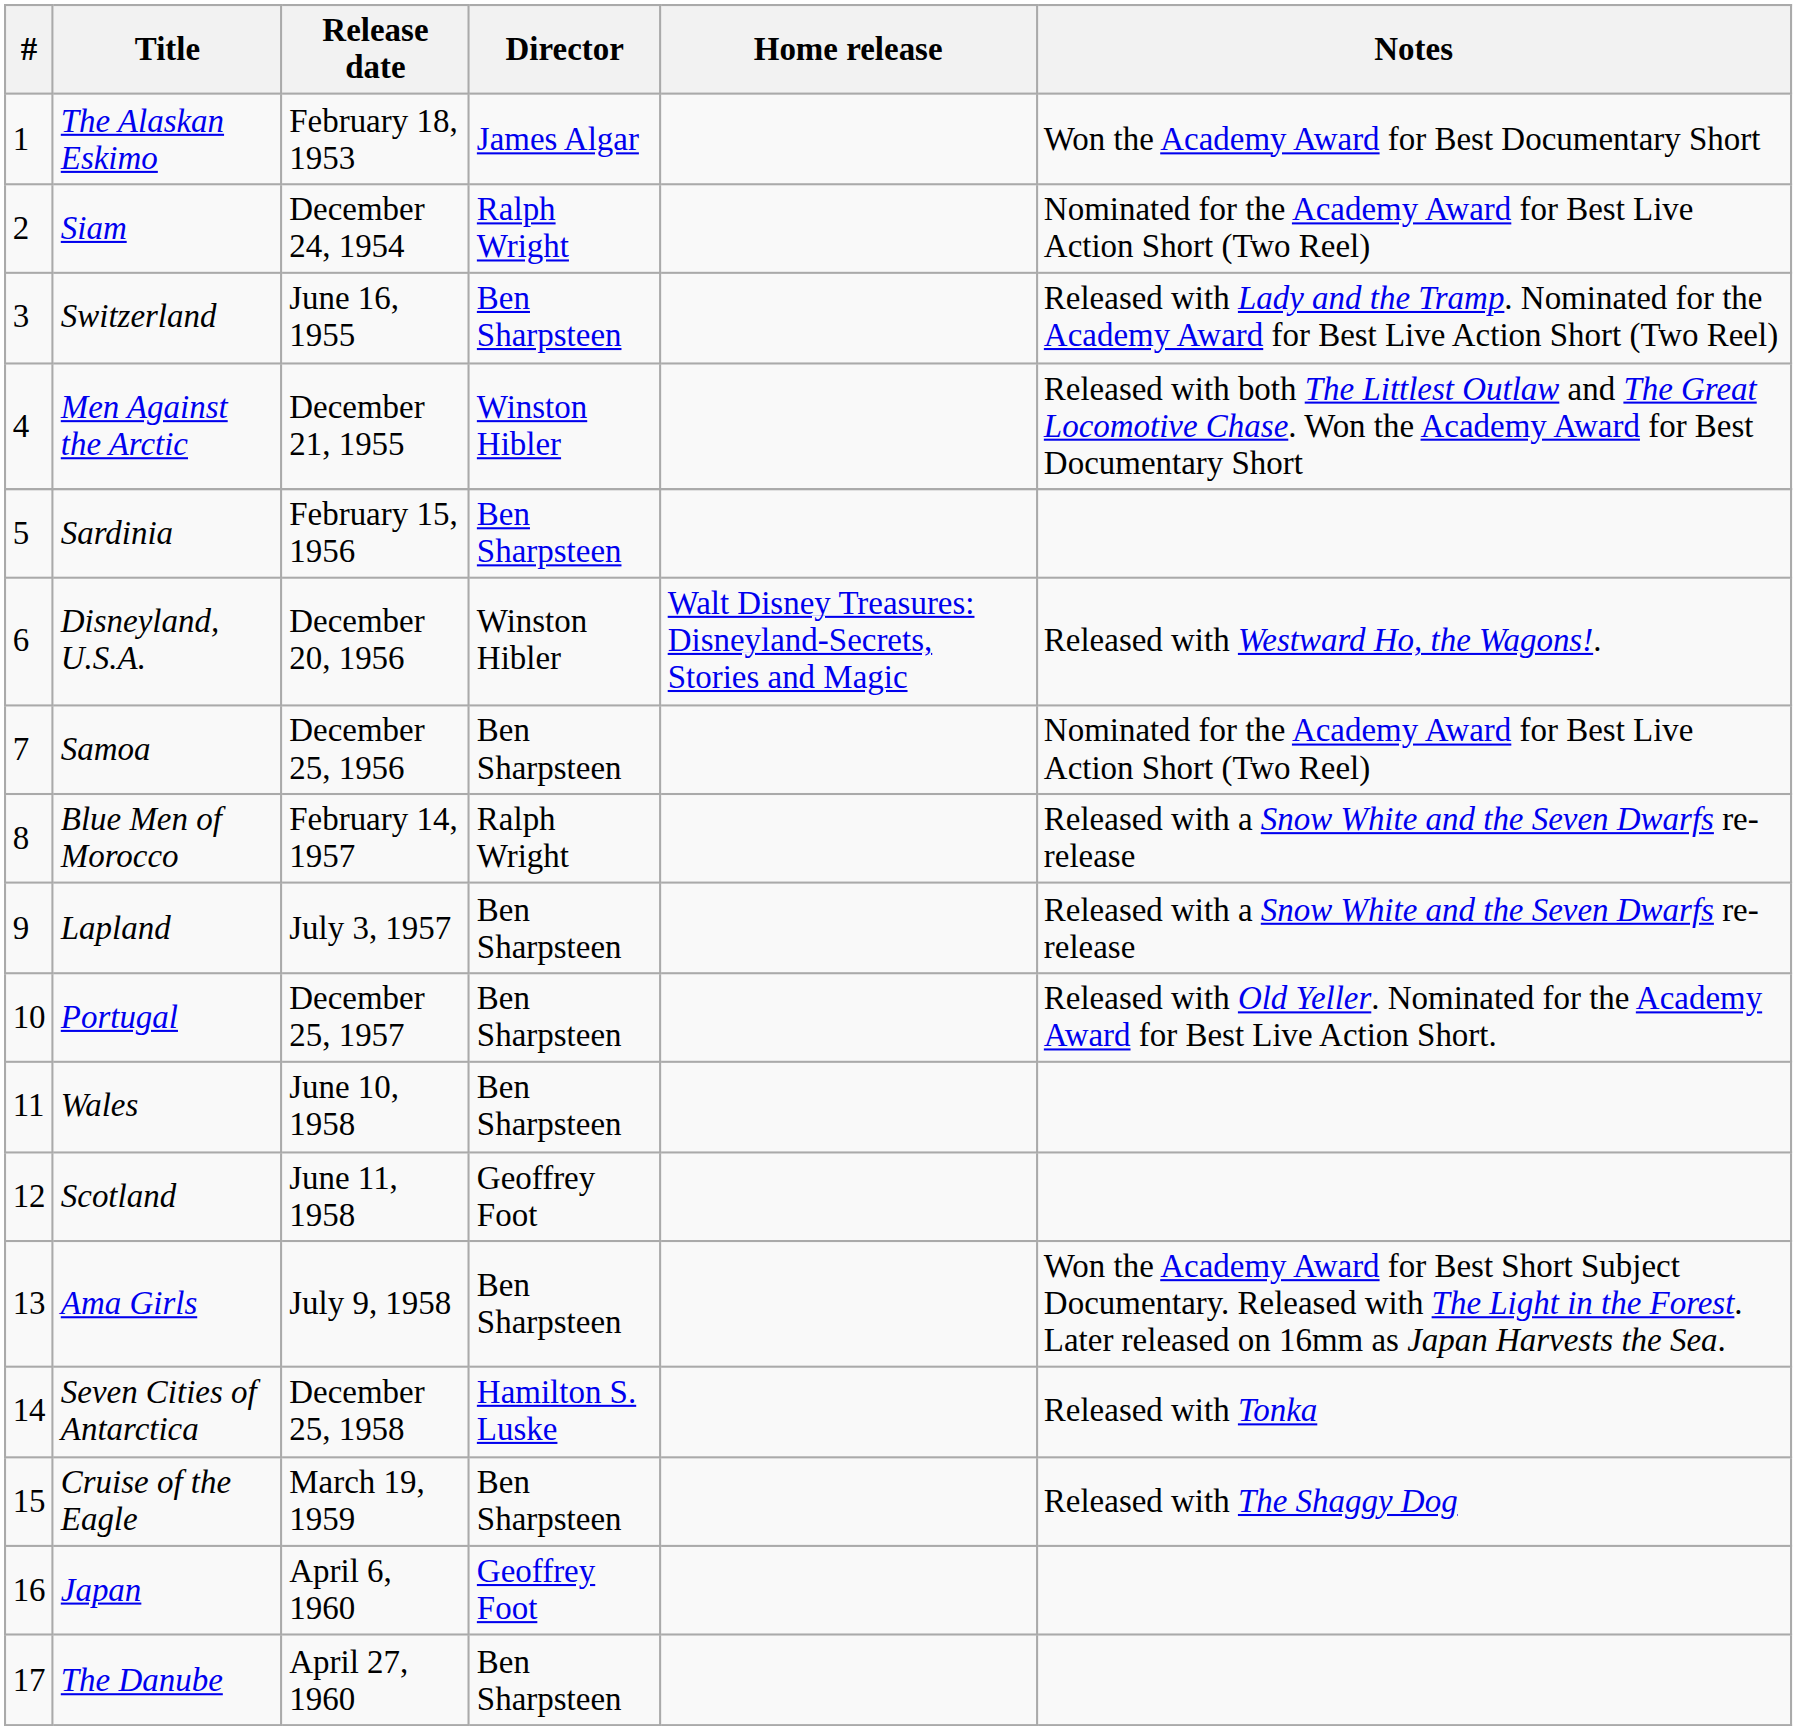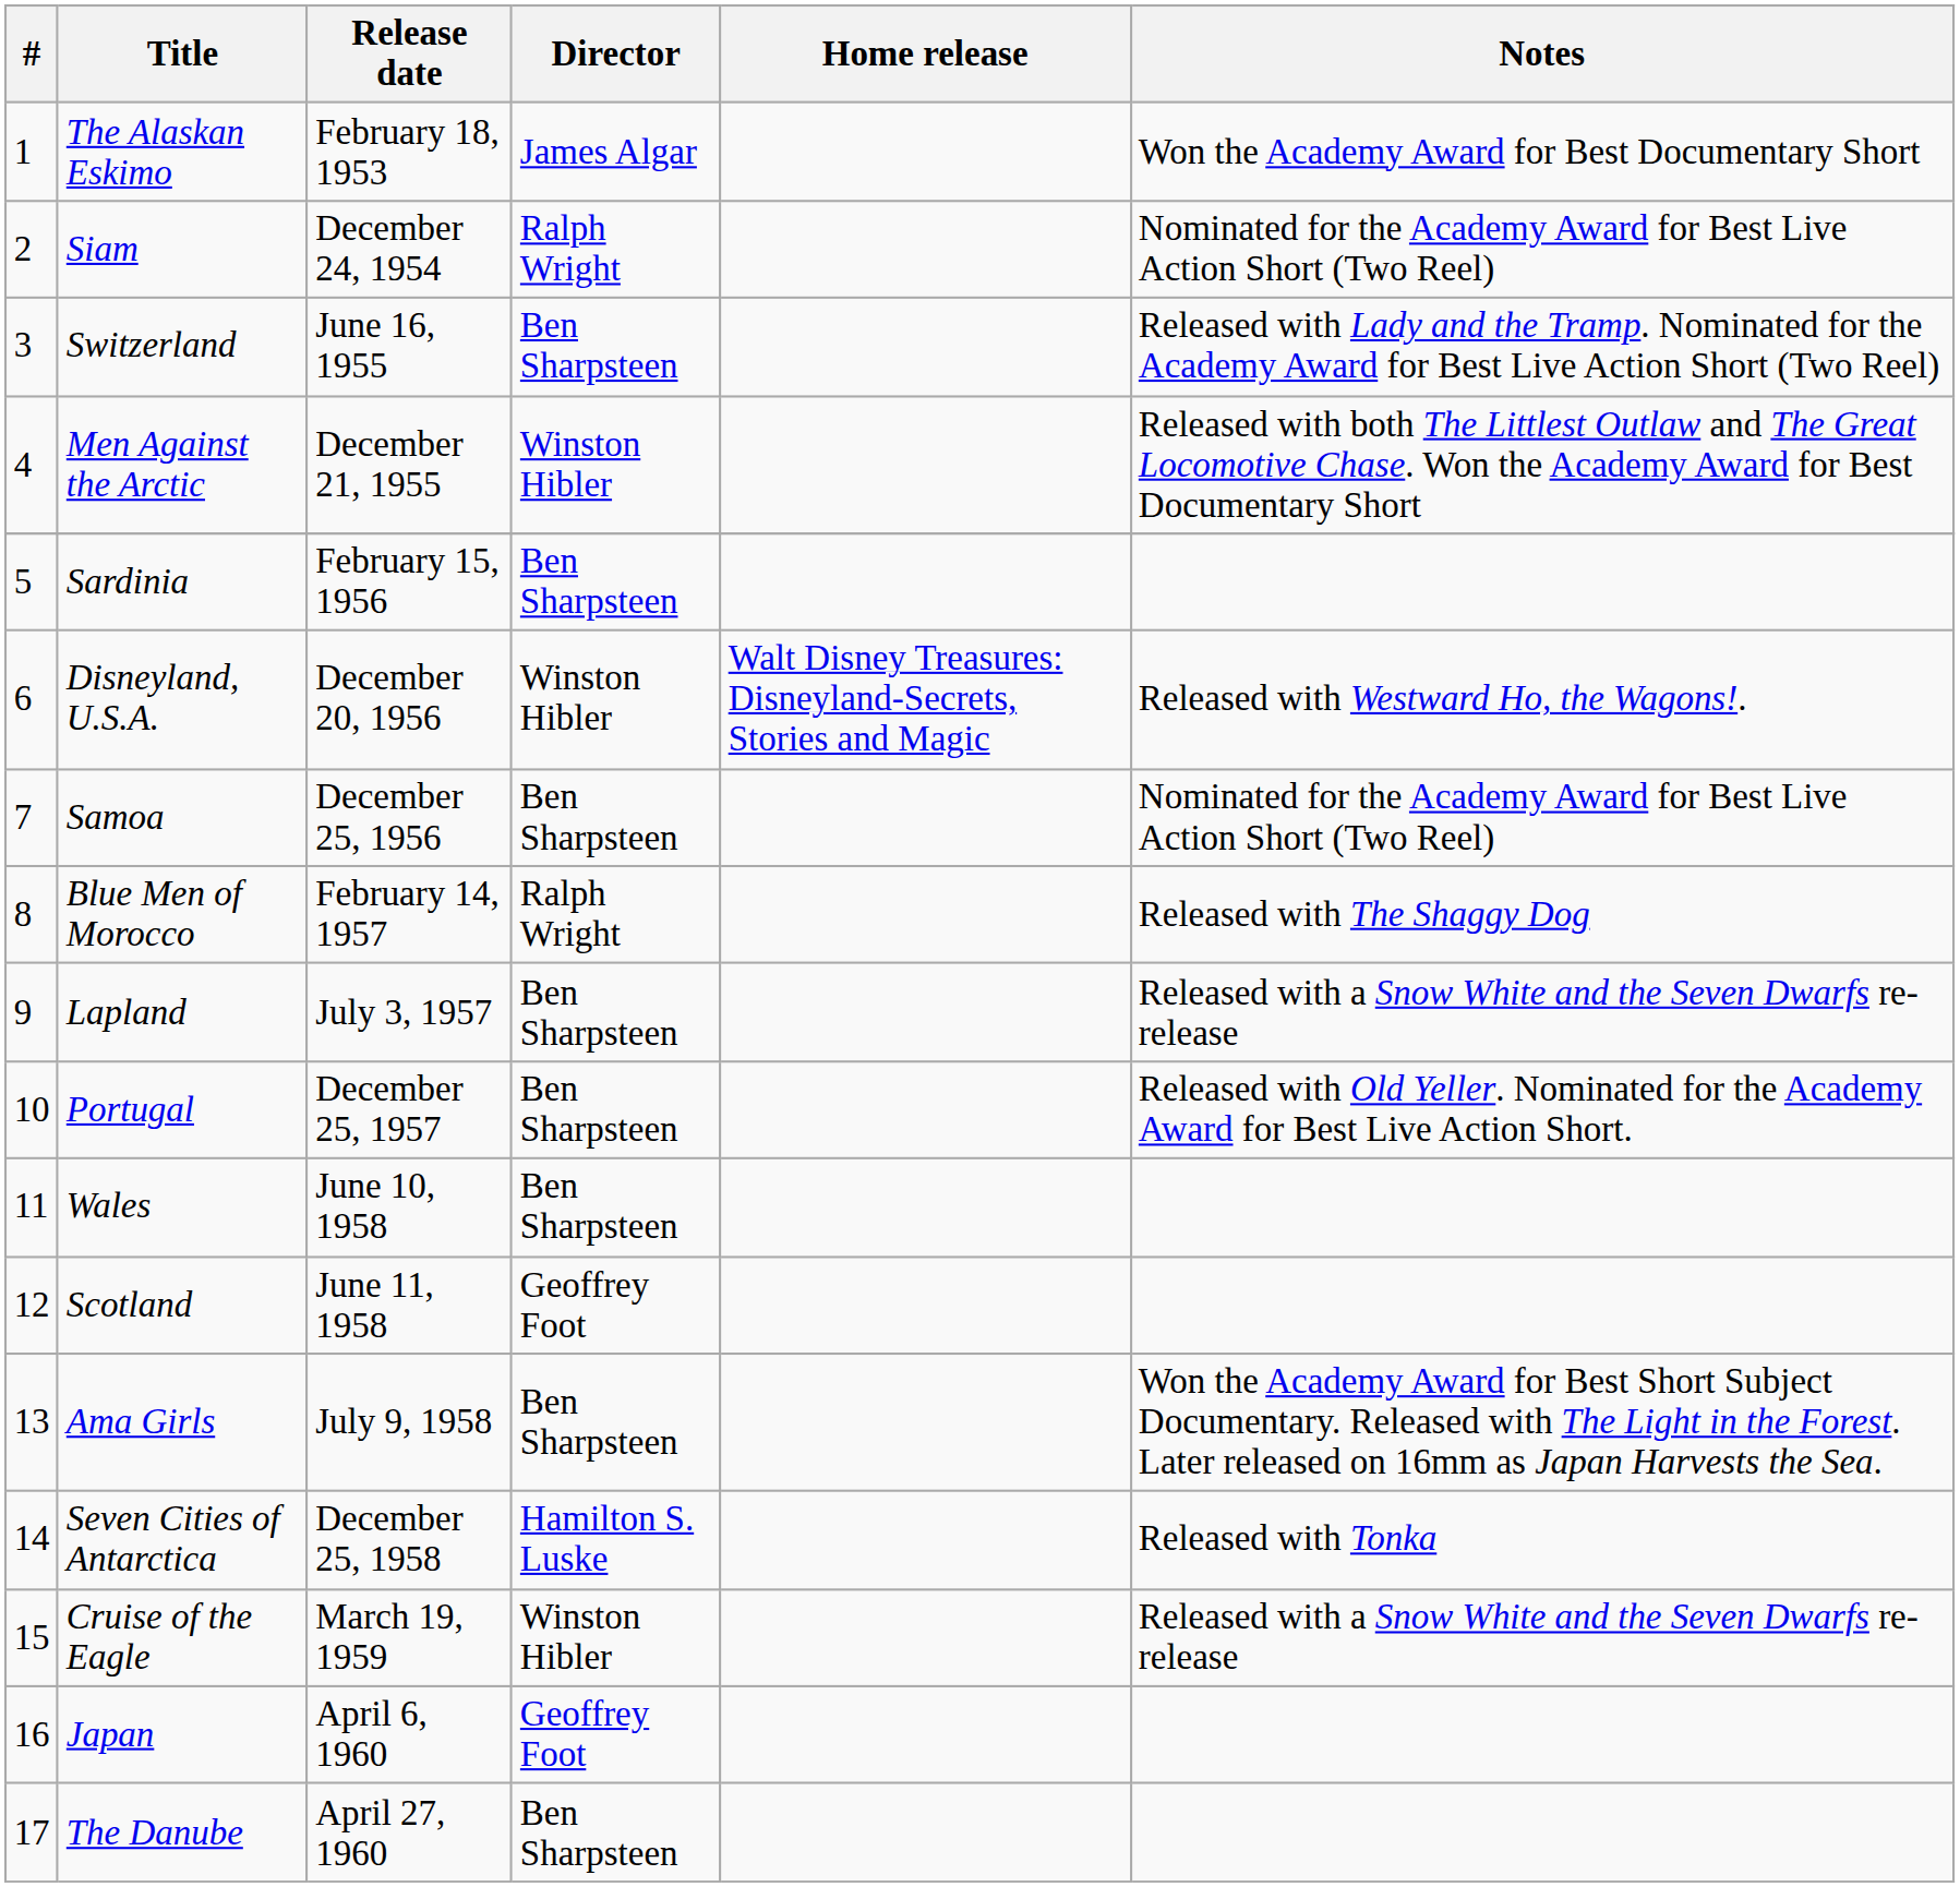Blue Men of Morocco | Notes: Released with a Snow White and the Seven Dwarfs re-release -> Released with The Shaggy Dog
Cruise of the Eagle | Director: Ben Sharpsteen -> Winston Hibler
Cruise of the Eagle | Notes: Released with The Shaggy Dog -> Released with a Snow White and the Seven Dwarfs re-release
